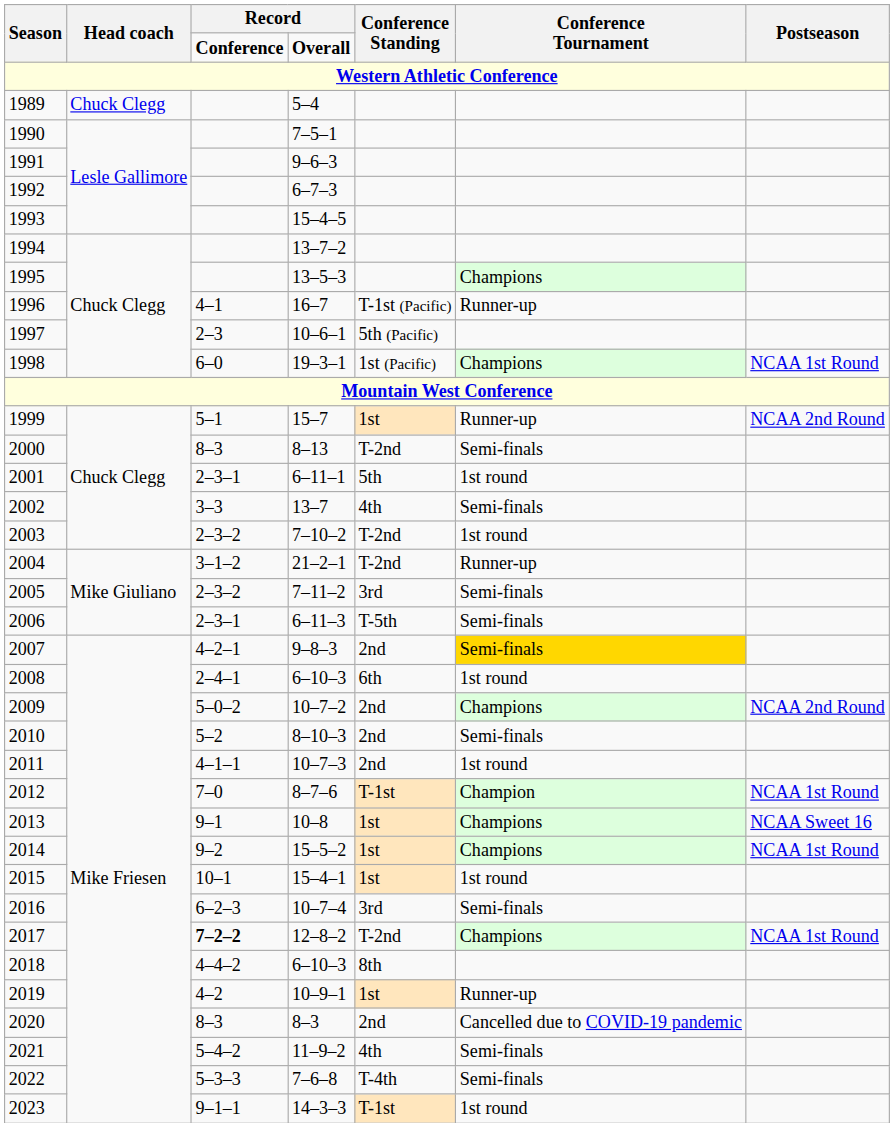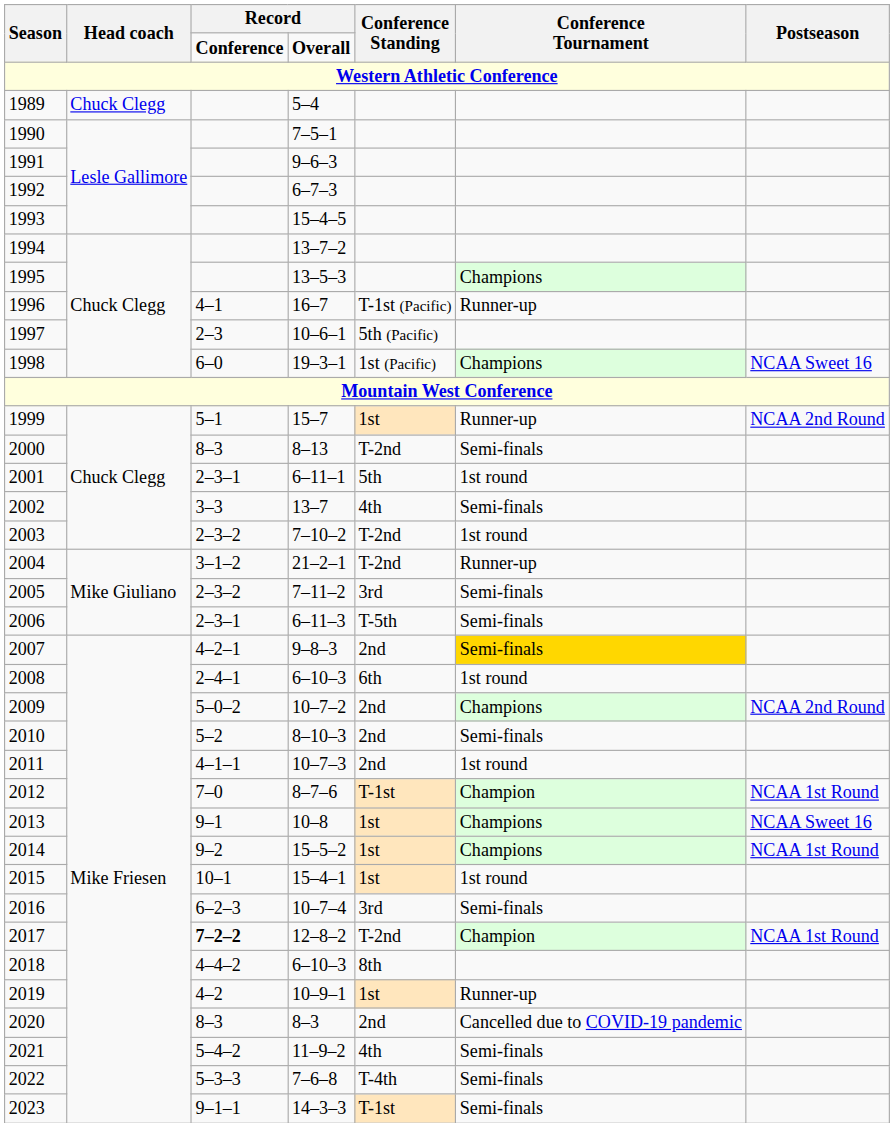1998 | Postseason: NCAA 1st Round -> NCAA Sweet 16
2017 | Conference Tournament: Champions -> Champion
2023 | Conference Tournament: 1st round -> Semi-finals
